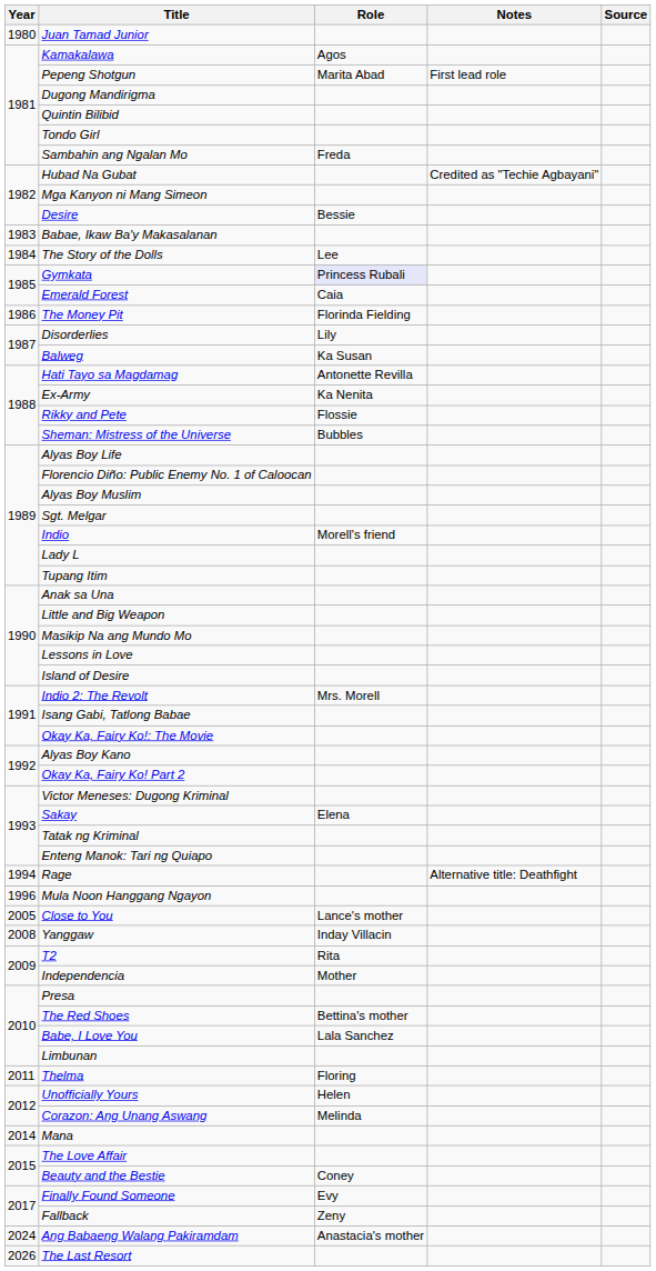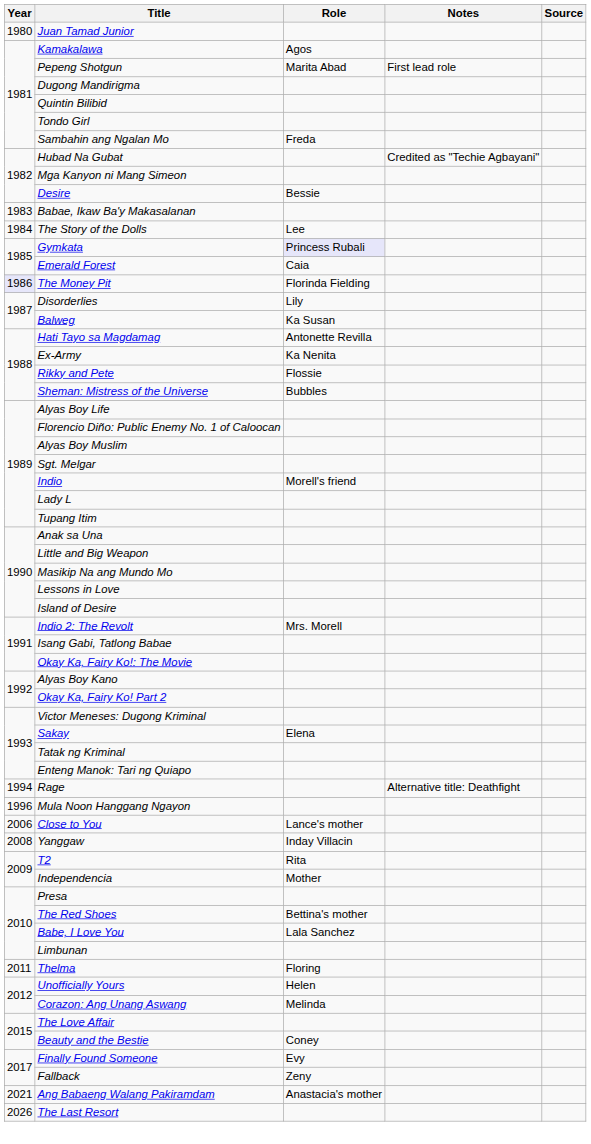The Money Pit | Year: no background -> lavender background
Close to You | Year: 2005 -> 2006
- row: 2014 | Mana
Ang Babaeng Walang Pakiramdam | Year: 2024 -> 2021
